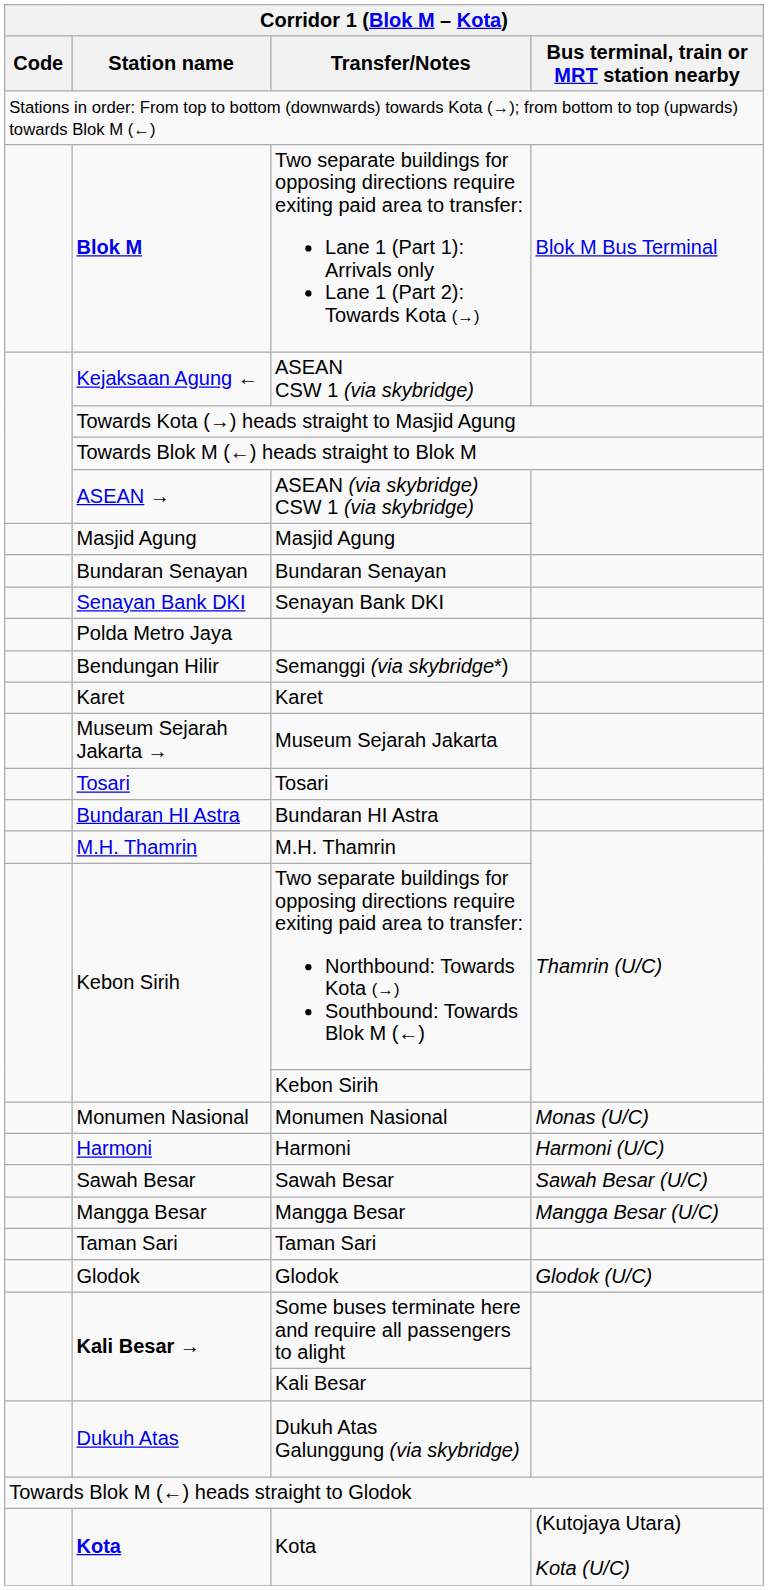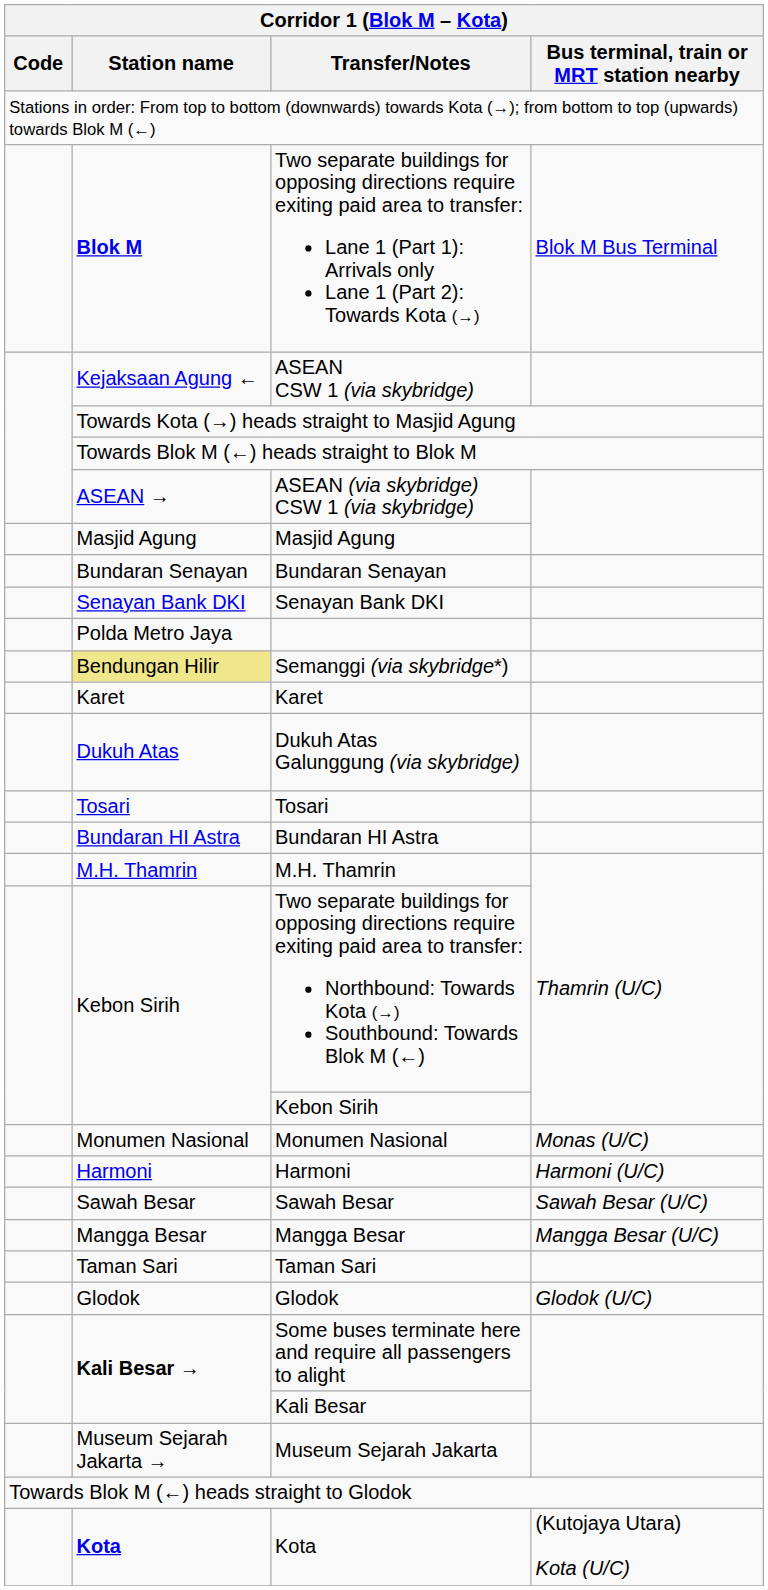Semanggi (via skybridge*) | Station name: no background -> khaki background
rows swapped: Dukuh Atas Galunggung (via skybridge) <-> Museum Sejarah Jakarta
